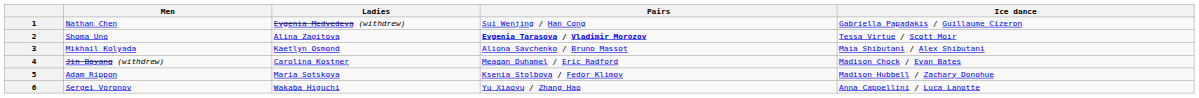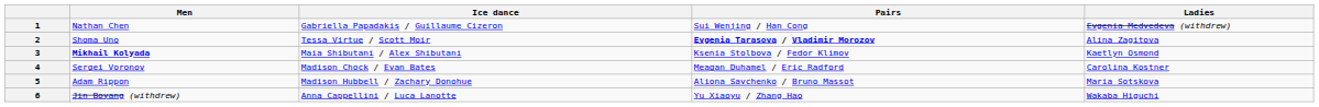columns swapped: Ladies <-> Ice dance
3 | Men: normal -> bold
3 | Pairs: Aliona Savchenko / Bruno Massot -> Ksenia Stolbova / Fedor Klimov
4 | Men: Jin Boyang (withdrew) -> Sergei Voronov
5 | Pairs: Ksenia Stolbova / Fedor Klimov -> Aliona Savchenko / Bruno Massot
6 | Men: Sergei Voronov -> Jin Boyang (withdrew)
